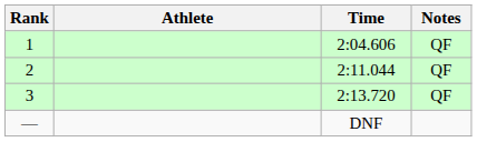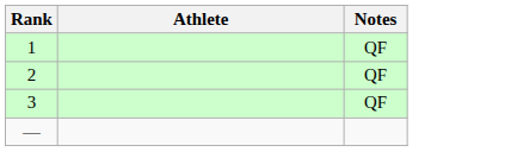- column: Time | 2:04.606 | 2:11.044 | 2:13.720 | DNF
